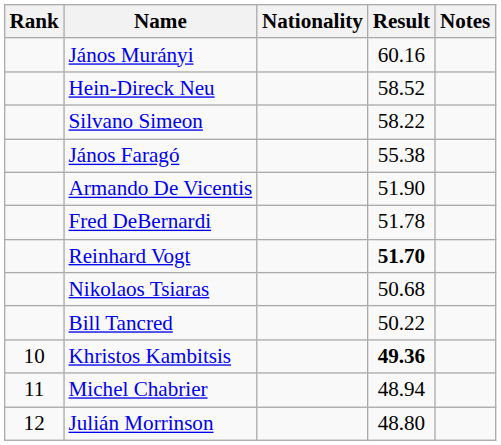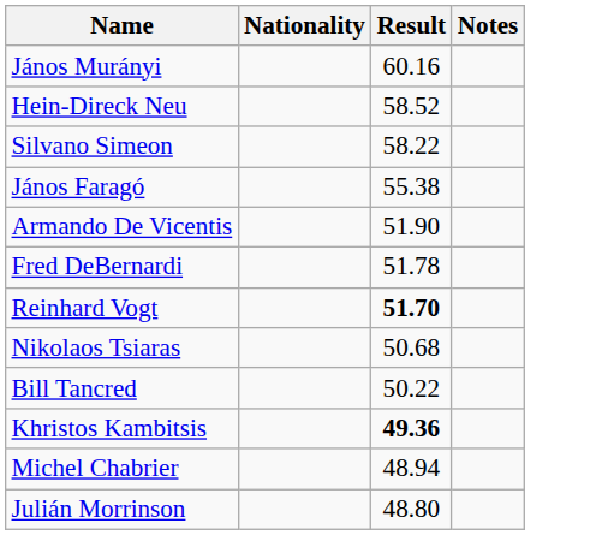- column: Rank | 10 | 11 | 12
